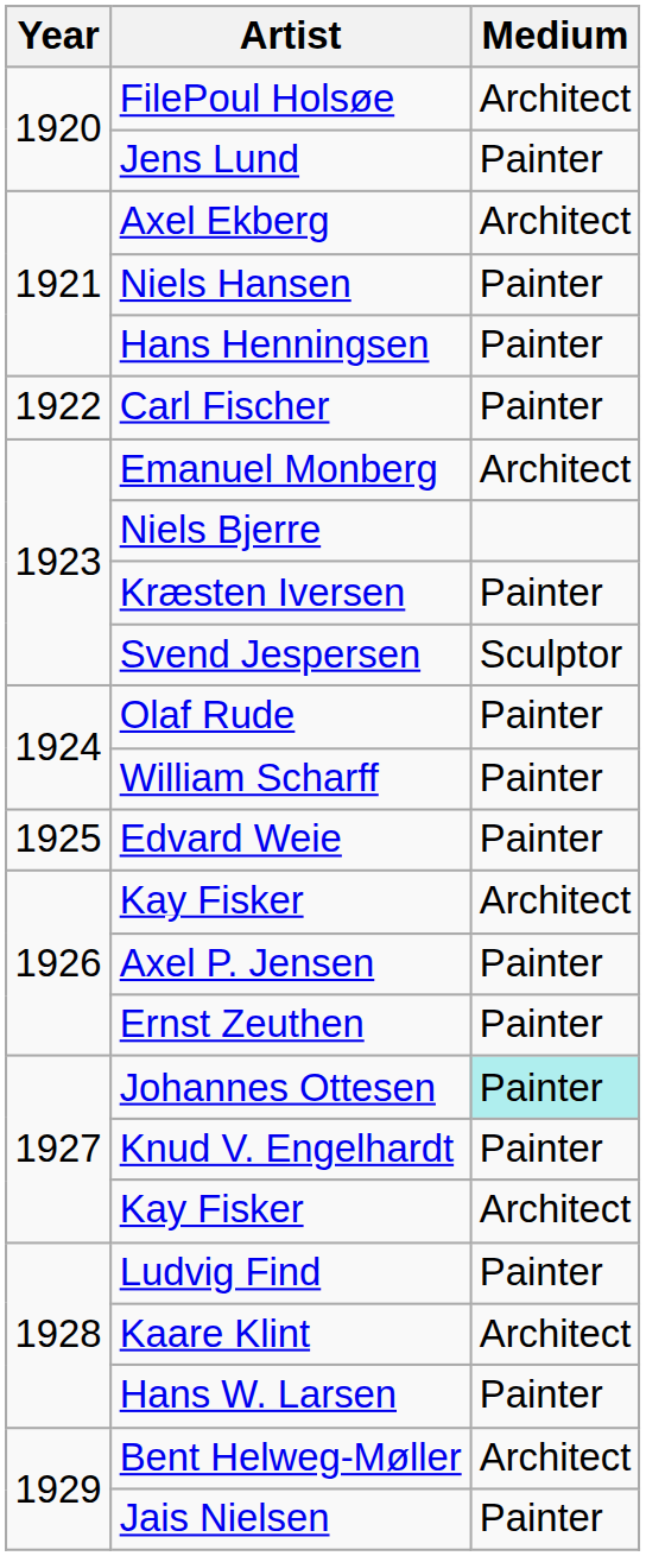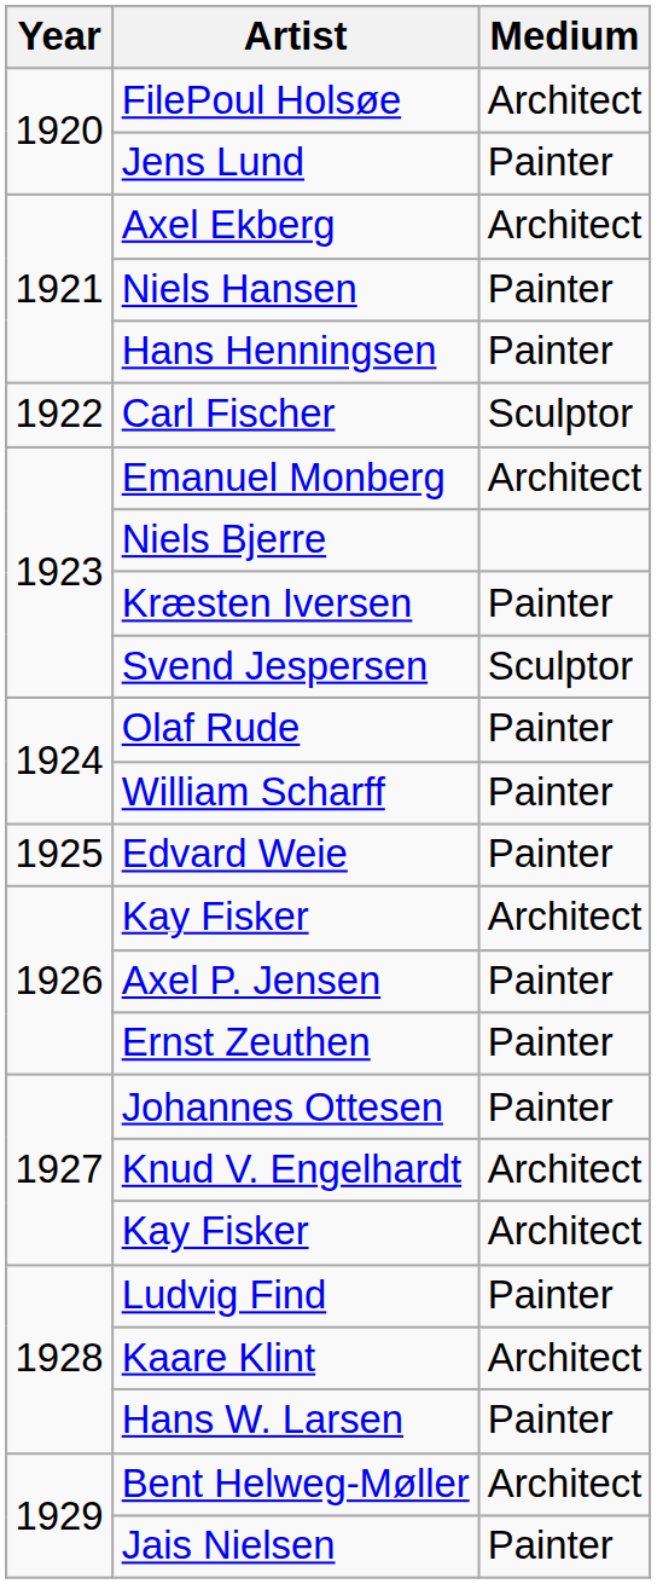Carl Fischer | Medium: Painter -> Sculptor
Johannes Ottesen | Medium: paleturquoise background -> no background
Knud V. Engelhardt | Medium: Painter -> Architect
